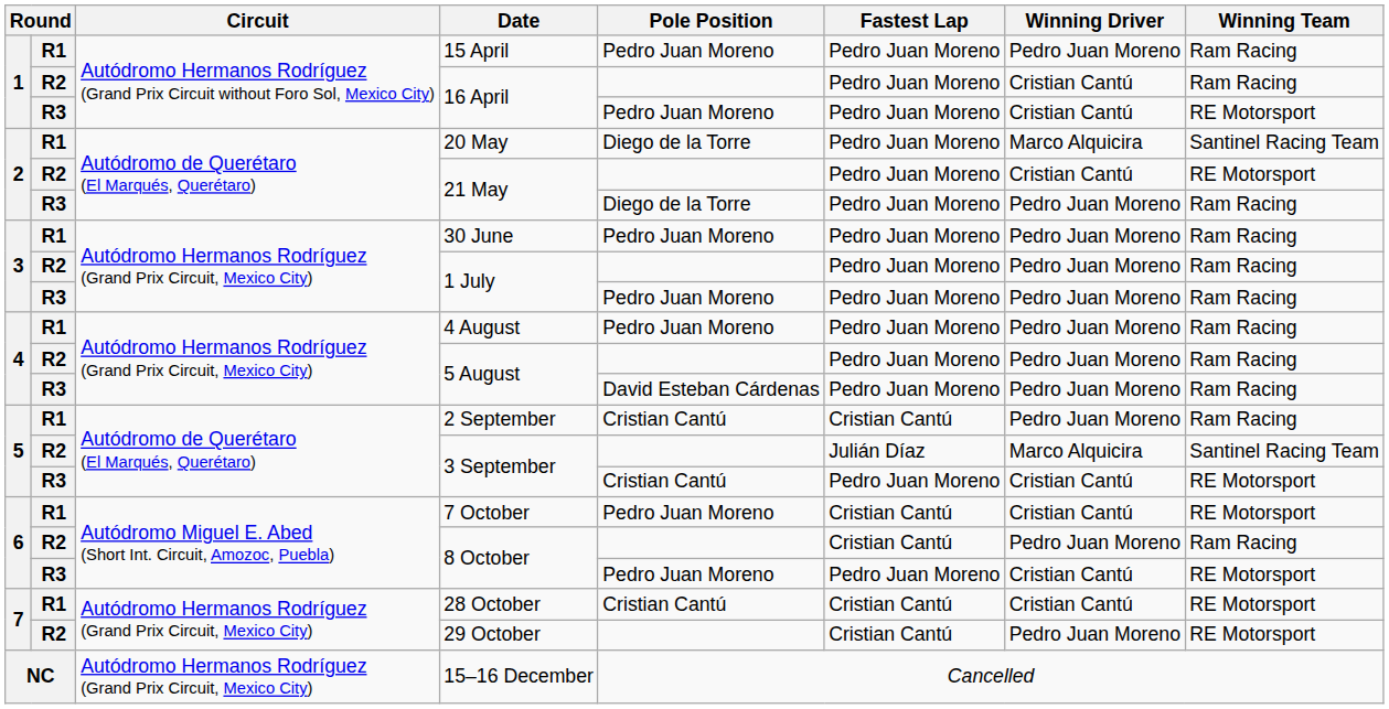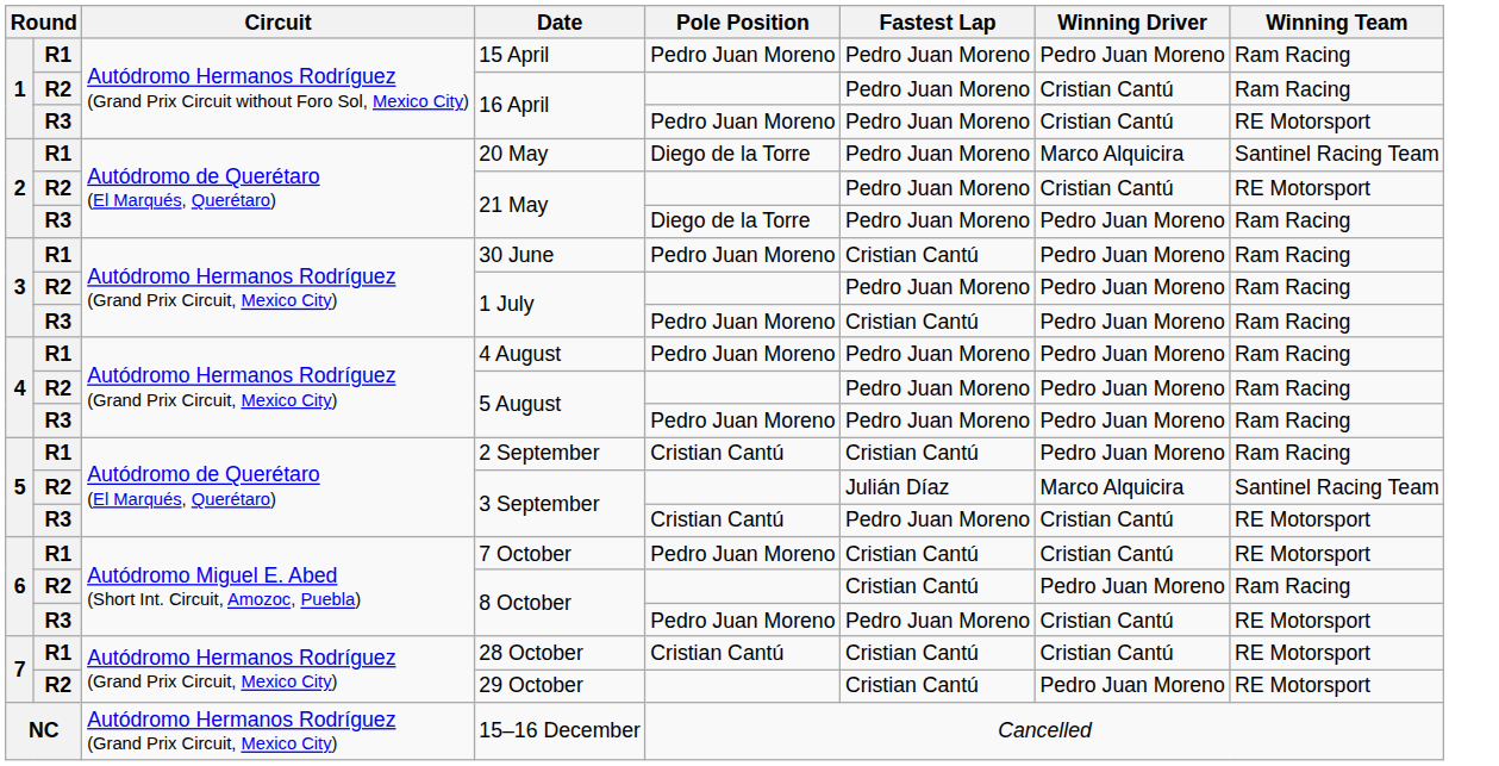30 June | Fastest Lap: Pedro Juan Moreno -> Cristian Cantú
R3 / 1 July | Fastest Lap: Pedro Juan Moreno -> Cristian Cantú
R3 / 5 August | Pole Position: David Esteban Cárdenas -> Pedro Juan Moreno
